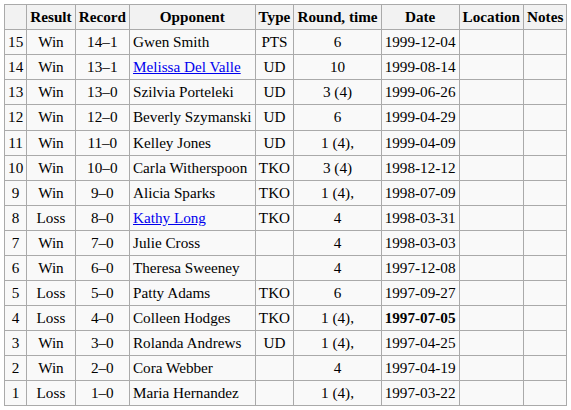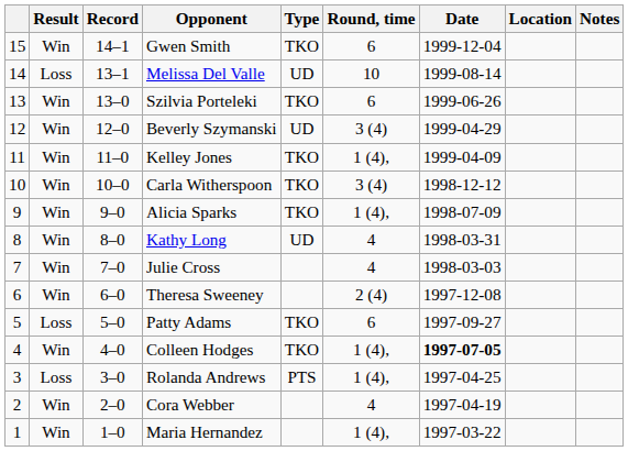Gwen Smith | Type: PTS -> TKO
Melissa Del Valle | Result: Win -> Loss
Szilvia Porteleki | Type: UD -> TKO
Szilvia Porteleki | Round, time: 3 (4) -> 6
Beverly Szymanski | Round, time: 6 -> 3 (4)
Kelley Jones | Type: UD -> TKO
Kathy Long | Result: Loss -> Win
Kathy Long | Type: TKO -> UD
Theresa Sweeney | Round, time: 4 -> 2 (4)
Colleen Hodges | Result: Loss -> Win
Rolanda Andrews | Result: Win -> Loss
Rolanda Andrews | Type: UD -> PTS
Maria Hernandez | Result: Loss -> Win
